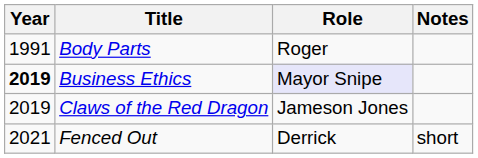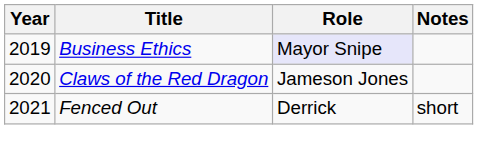- row: 1991 | Body Parts | Roger
Business Ethics | Year: bold -> normal
Claws of the Red Dragon | Year: 2019 -> 2020
